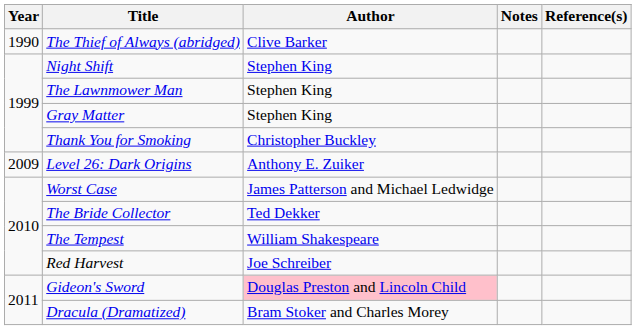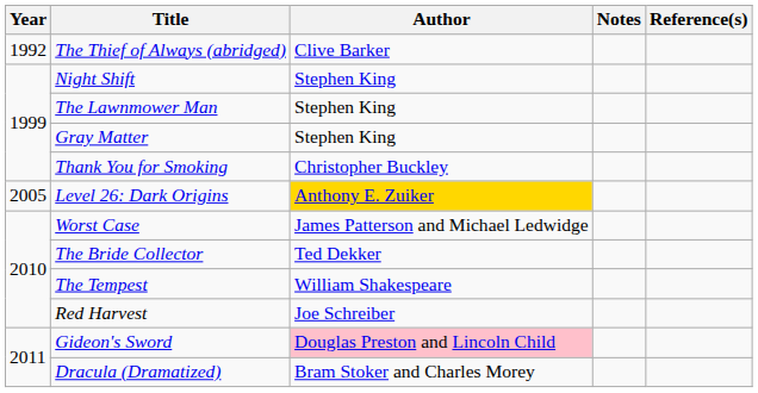The Thief of Always (abridged) | Year: 1990 -> 1992
Level 26: Dark Origins | Year: 2009 -> 2005
Level 26: Dark Origins | Author: no background -> gold background
